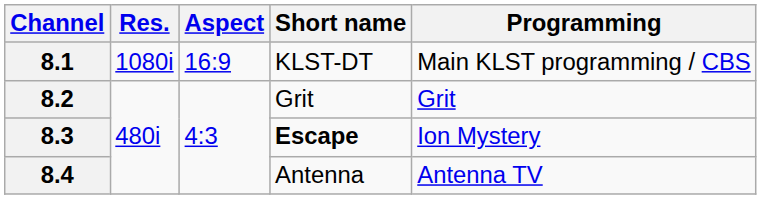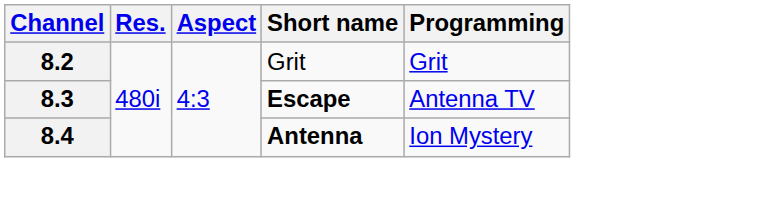- row: 8.1 | 1080i | 16:9 | KLST-DT | Main KLST programming / CBS
8.3 | Programming: Ion Mystery -> Antenna TV
8.4 | Short name: normal -> bold
8.4 | Programming: Antenna TV -> Ion Mystery
